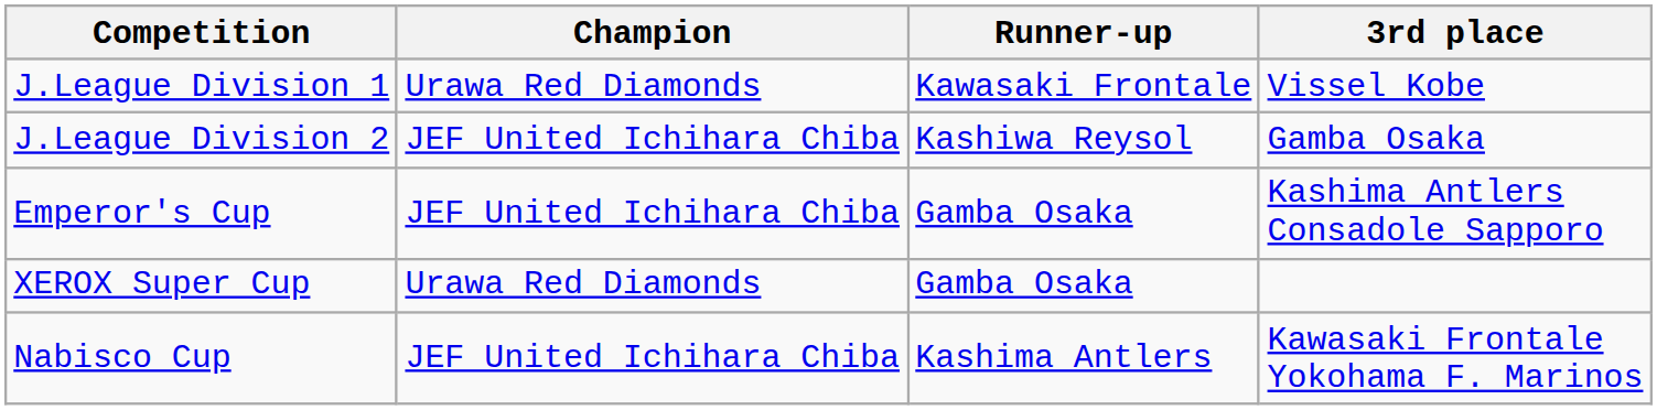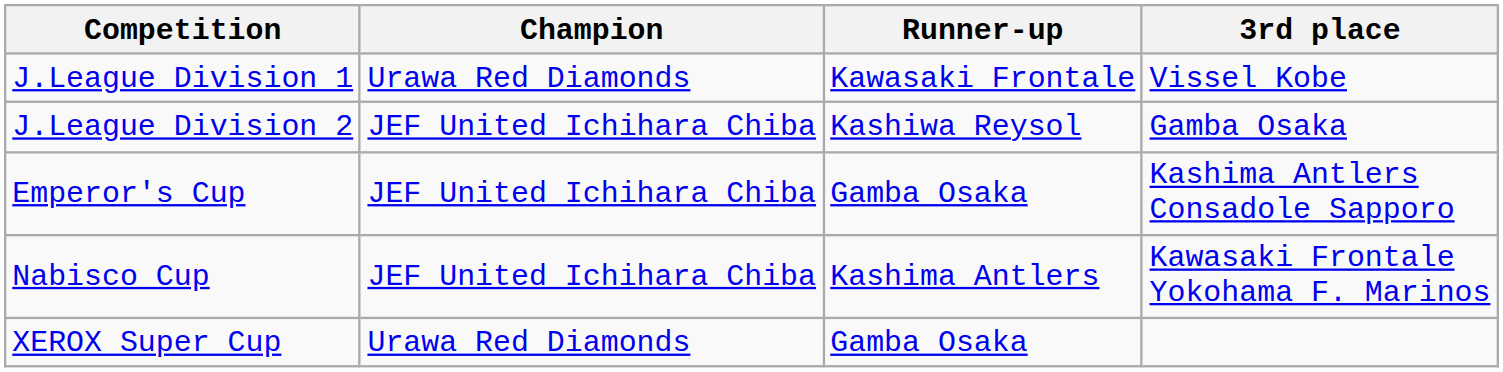rows swapped: Nabisco Cup <-> XEROX Super Cup
